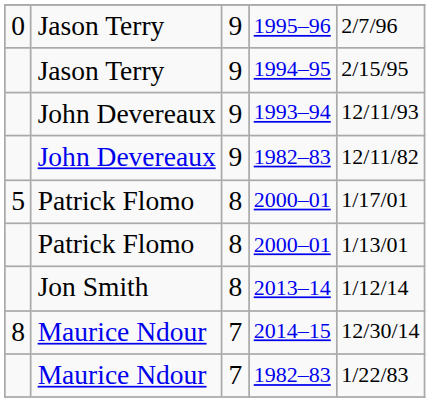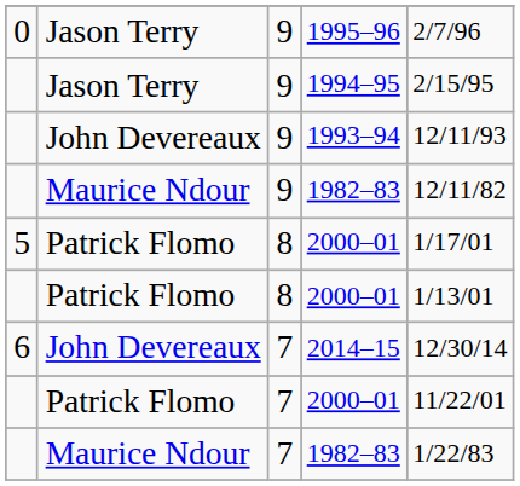9 / 1982–83 | column 2: John Devereaux -> Maurice Ndour
- row: Jon Smith | 8 | 2013–14 | 1/12/14
2014–15 | column 1: 8 -> 6
2014–15 | column 2: Maurice Ndour -> John Devereaux
+ row: Patrick Flomo | 7 | 2000–01 | 11/22/01
